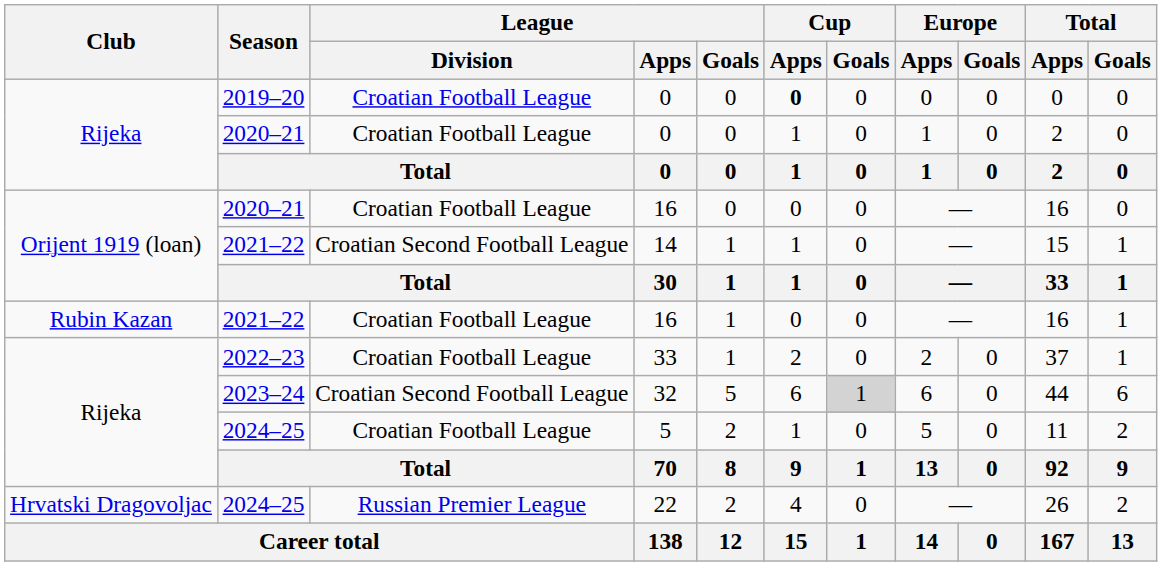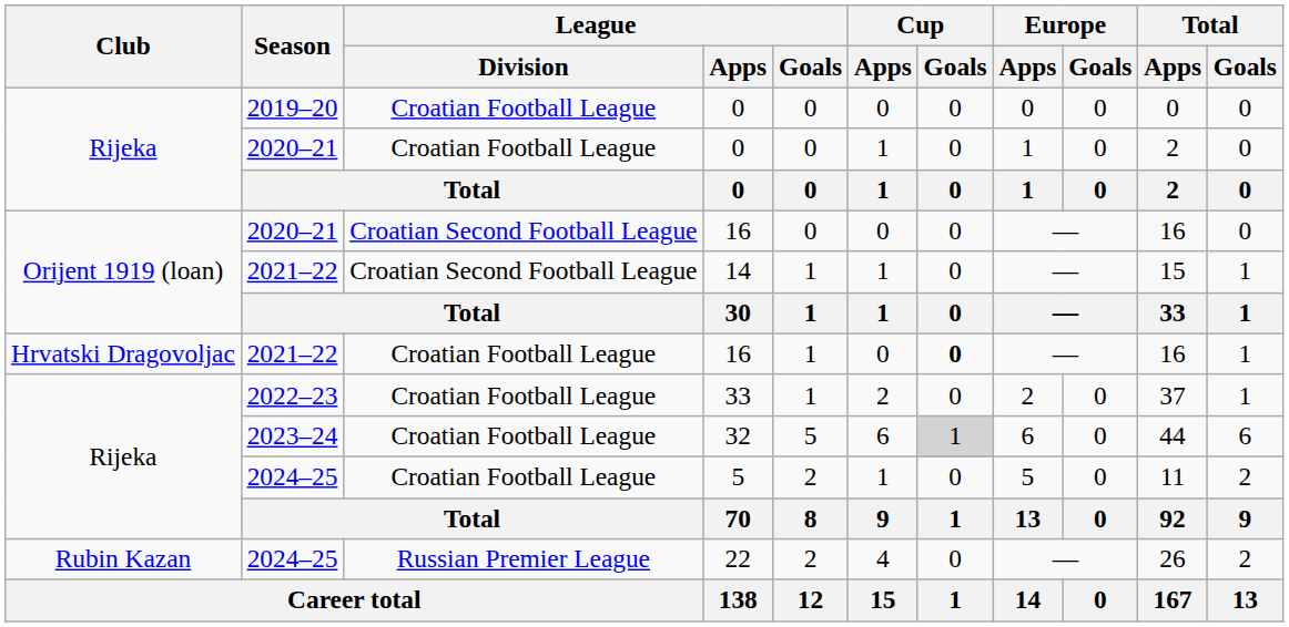2019–20 / 0 | Cup / Apps: bold -> normal
2020–21 / 16 | League / Division: Croatian Football League -> Croatian Second Football League
2021–22 / 16 | Club: Rubin Kazan -> Hrvatski Dragovoljac
2021–22 / 16 | Cup / Goals: normal -> bold
32 | League / Division: Croatian Second Football League -> Croatian Football League
22 | Club: Hrvatski Dragovoljac -> Rubin Kazan
